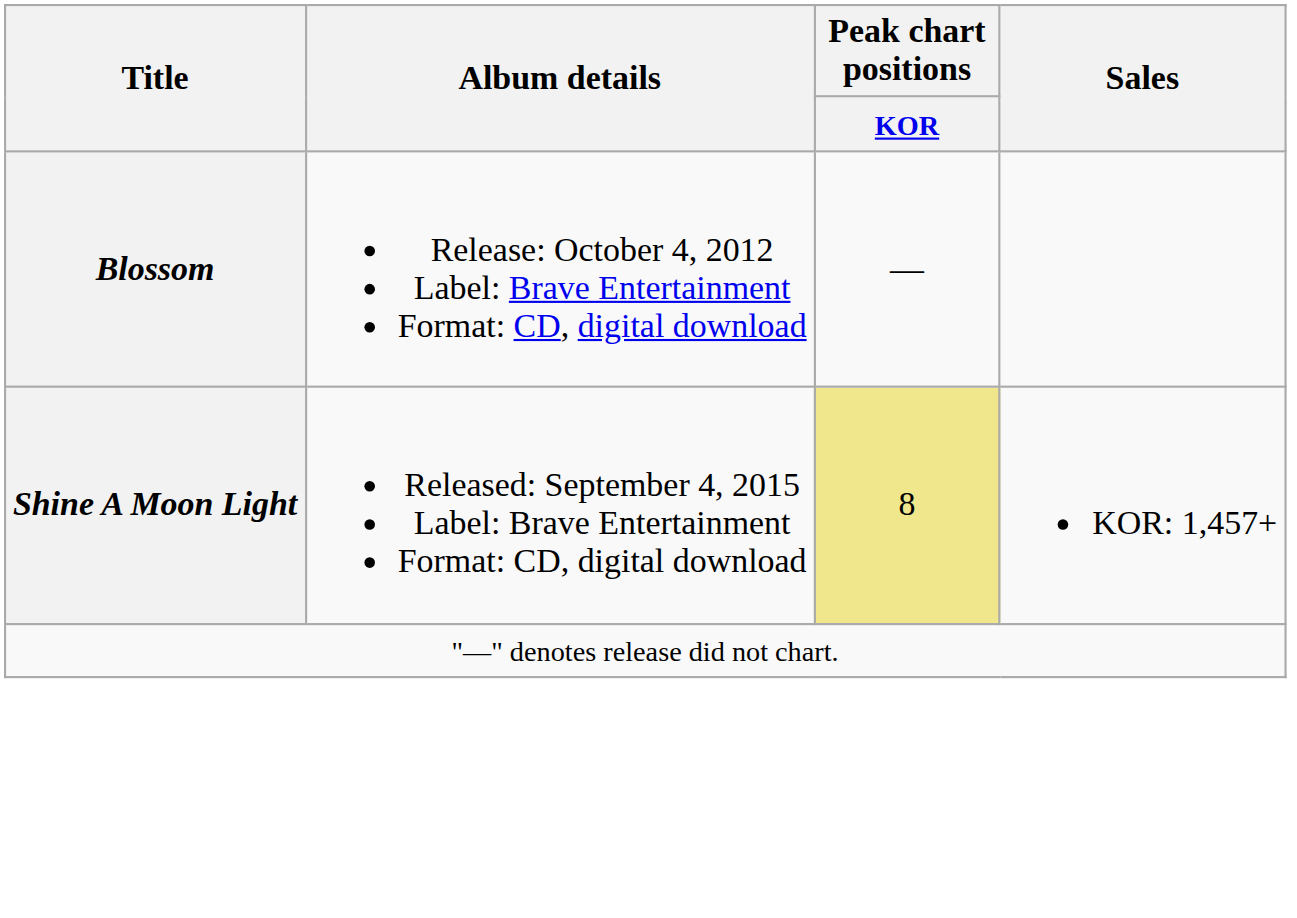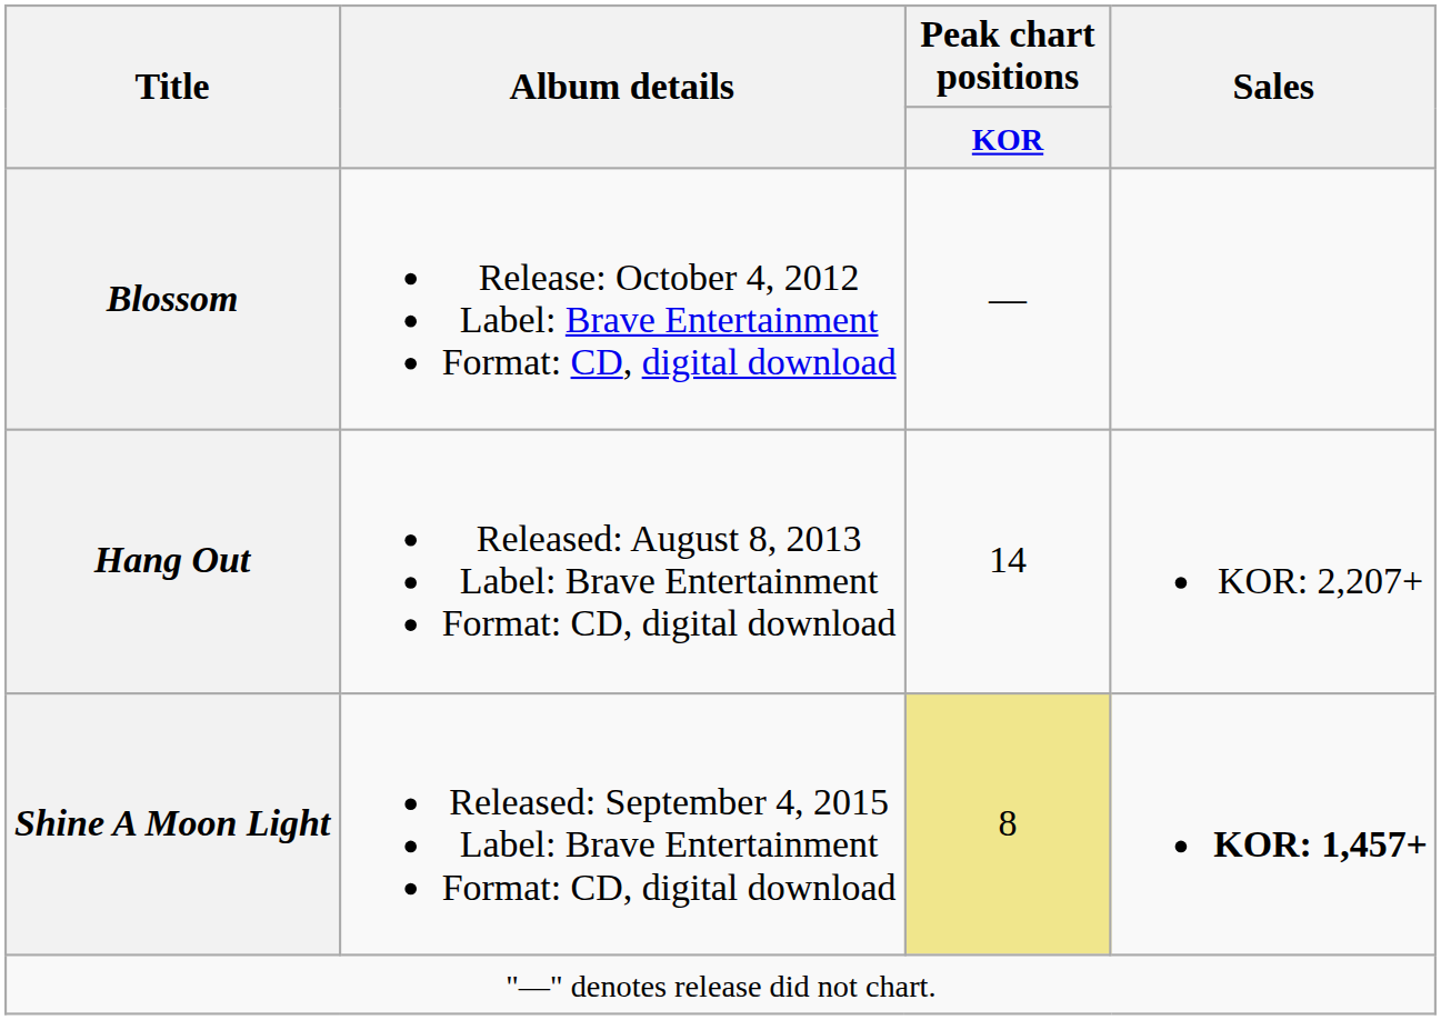+ row: Hang Out | Released: August 8, 2013 Label: Brave Entertainment Format: CD, digital download | 14 | KOR: 2,207+
Shine A Moon Light | Sales: normal -> bold
